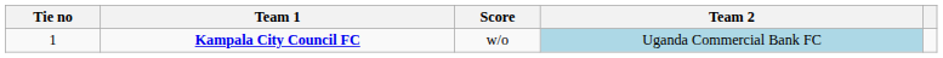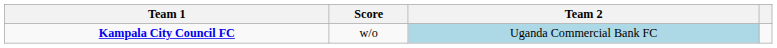- column: Tie no | 1
